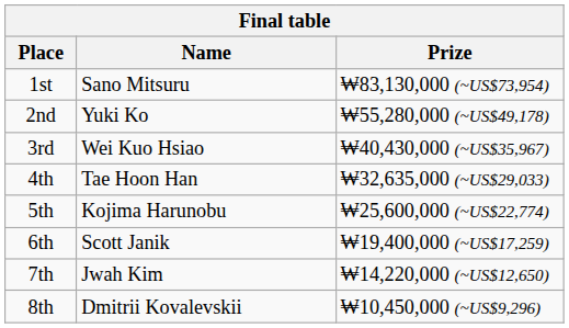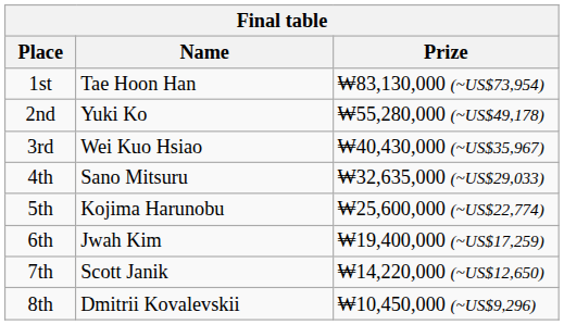1st | Name: Sano Mitsuru -> Tae Hoon Han
4th | Name: Tae Hoon Han -> Sano Mitsuru
6th | Name: Scott Janik -> Jwah Kim
7th | Name: Jwah Kim -> Scott Janik
